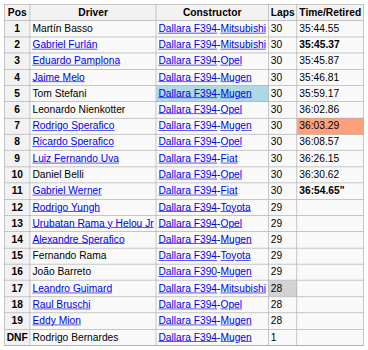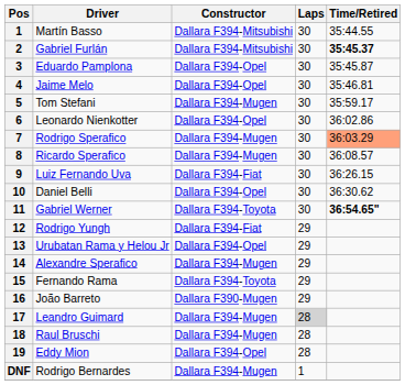Jaime Melo | Constructor: Dallara F394-Mugen -> Dallara F394-Opel
Tom Stefani | Constructor: lightblue background -> no background
Ricardo Sperafico | Constructor: Dallara F394-Opel -> Dallara F394-Mugen
Gabriel Werner | Constructor: Dallara F394-Fiat -> Dallara F394-Toyota
Rodrigo Yungh | Constructor: Dallara F394-Toyota -> Dallara F394-Fiat
Leandro Guimard | Constructor: Dallara F394-Mitsubishi -> Dallara F394-Mugen
Raul Bruschi | Constructor: Dallara F394-Opel -> Dallara F394-Mugen
Eddy Mion | Constructor: Dallara F394-Mugen -> Dallara F394-Opel
